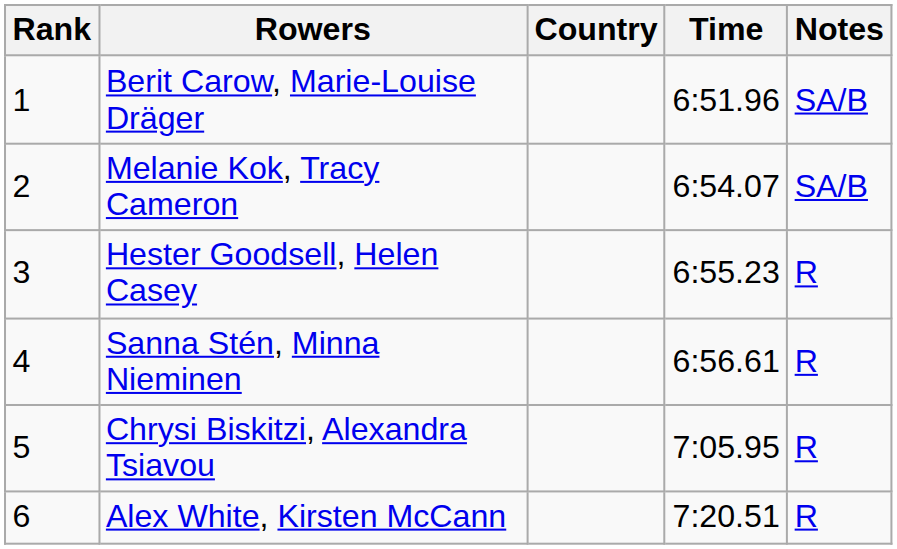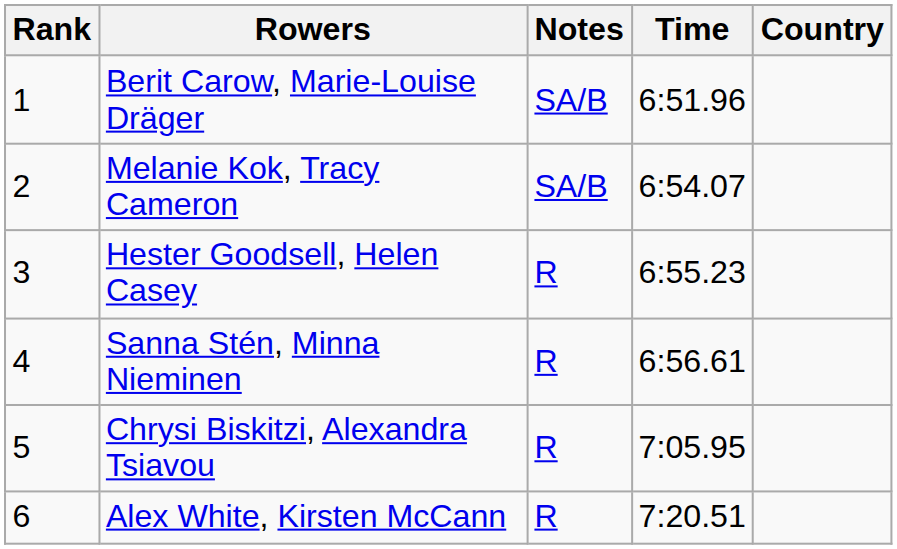columns swapped: Country <-> Notes
